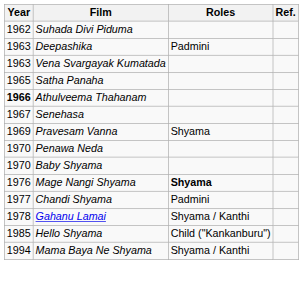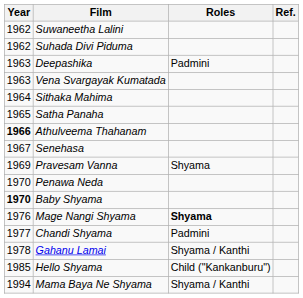+ row: 1962 | Suwaneetha Lalini
+ row: 1964 | Sithaka Mahima
Baby Shyama | Year: normal -> bold
